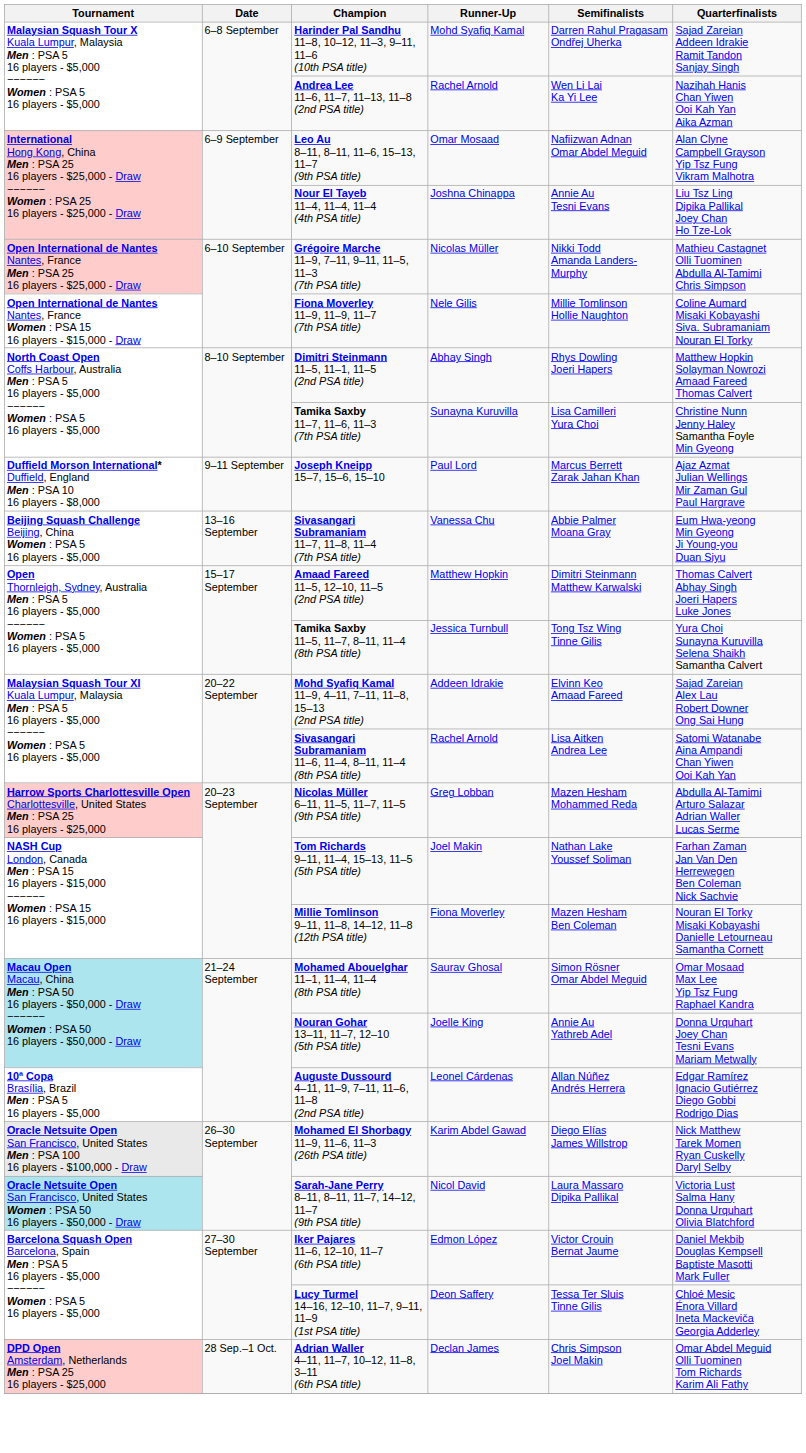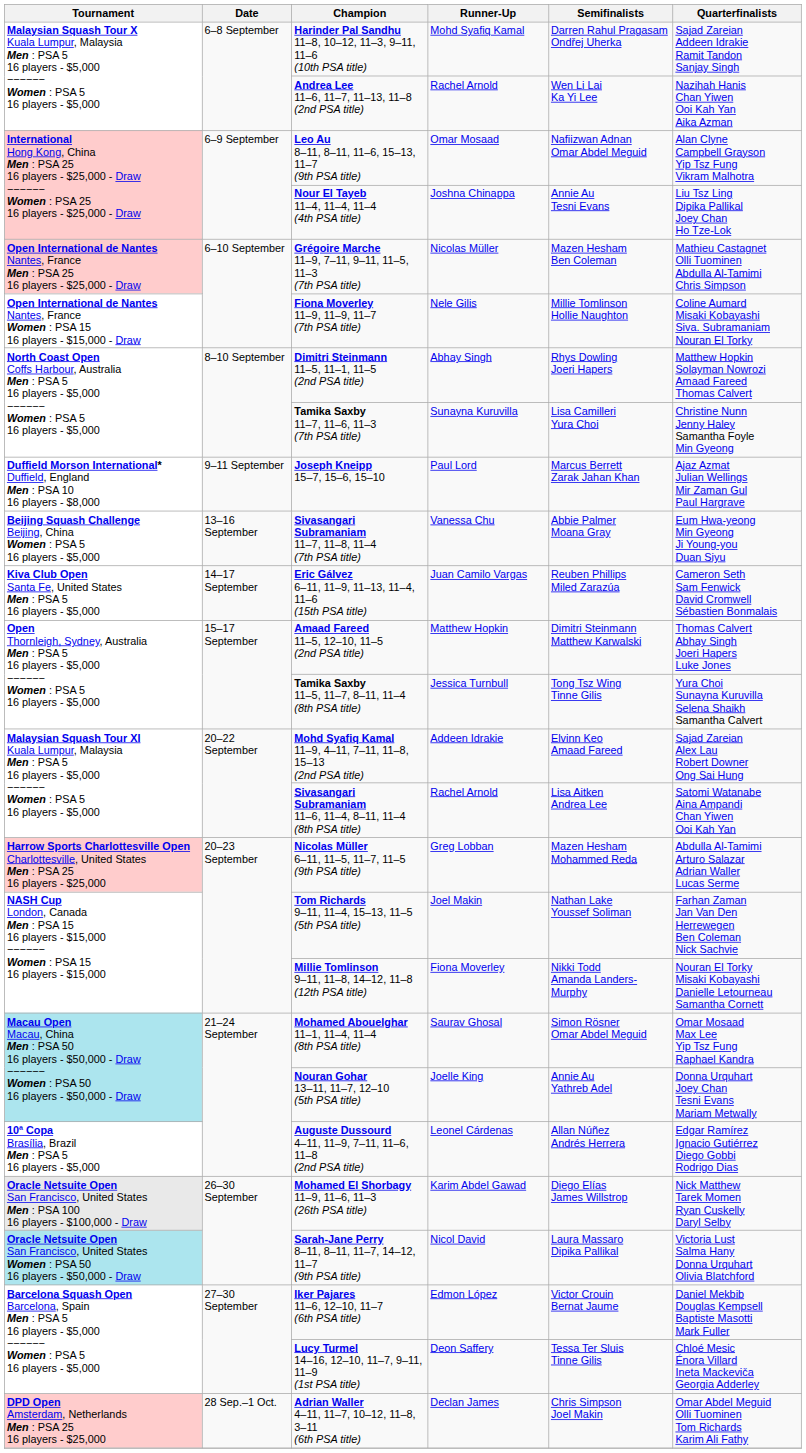Grégoire Marche 11–9, 7–11, 9–11, 11–5, 11–3 (7th PSA title) | Semifinalists: Nikki Todd Amanda Landers-Murphy -> Mazen Hesham Ben Coleman
+ row: Kiva Club Open Santa Fe, United States Men : PSA 5 16 players - $5,000 | 14–17 September | Eric Gálvez 6–11, 11–9, 11–13, 11–4, 11–6 (15th PSA title) | Juan Camilo Vargas | Reuben Phillips Miled Zarazúa | Cameron Seth Sam Fenwick David Cromwell Sébastien Bonmalais
Millie Tomlinson 9–11, 11–8, 14–12, 11–8 (12th PSA title) | Semifinalists: Mazen Hesham Ben Coleman -> Nikki Todd Amanda Landers-Murphy
